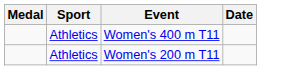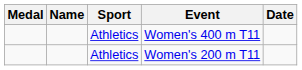+ column: Name
